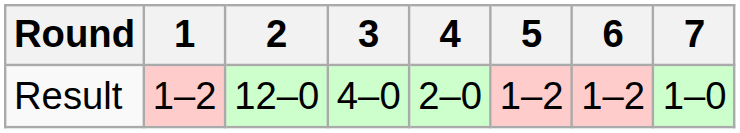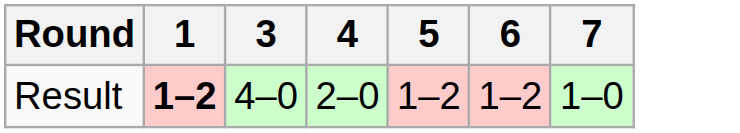- column: 2 | 12–0
Result | 1: normal -> bold
